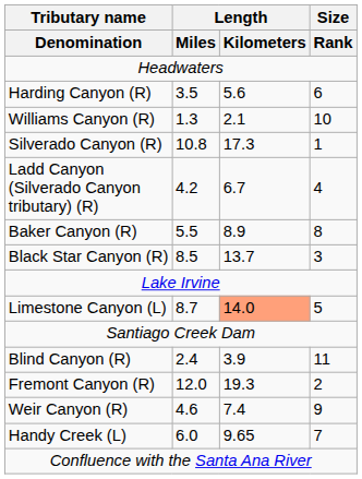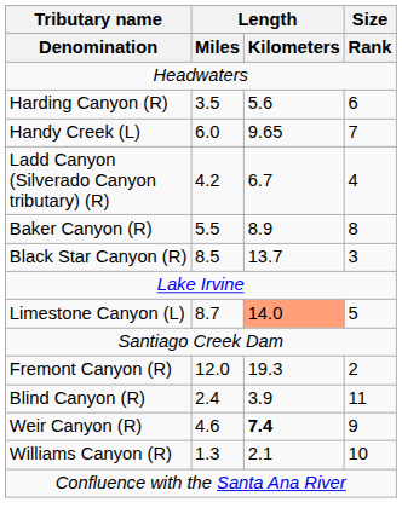rows swapped: Williams Canyon (R) <-> Handy Creek (L)
- row: Silverado Canyon (R) | 10.8 | 17.3 | 1
rows swapped: Fremont Canyon (R) <-> Blind Canyon (R)
Weir Canyon (R) | Length / Kilometers: normal -> bold
